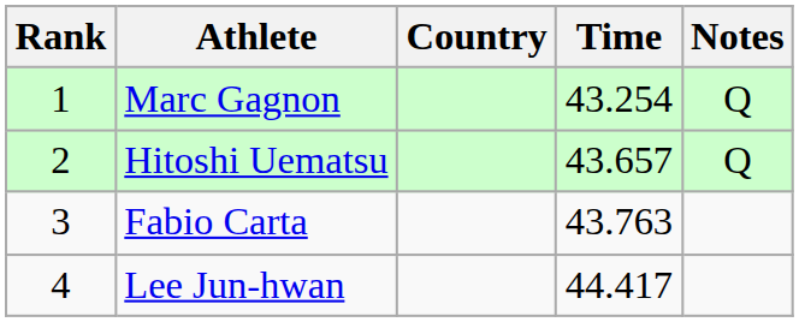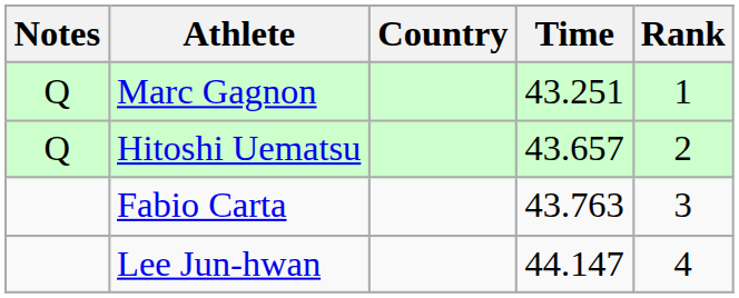columns swapped: Rank <-> Notes
Marc Gagnon | Time: 43.254 -> 43.251
Lee Jun-hwan | Time: 44.417 -> 44.147
